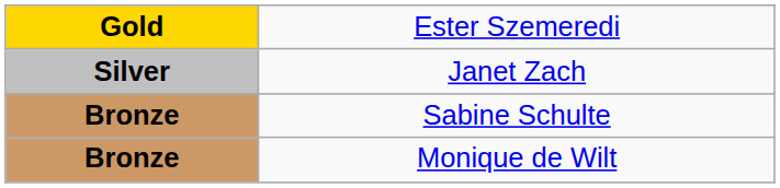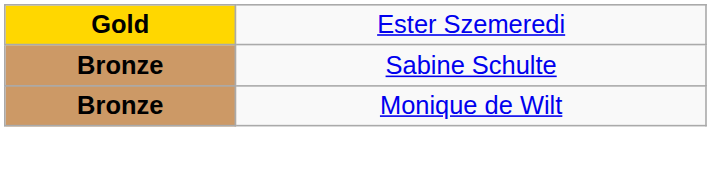- row: Silver | Janet Zach
